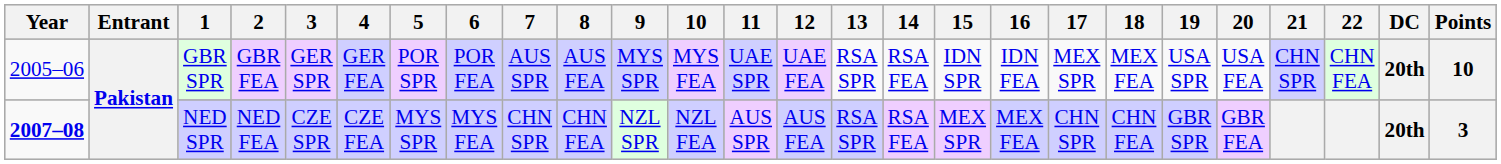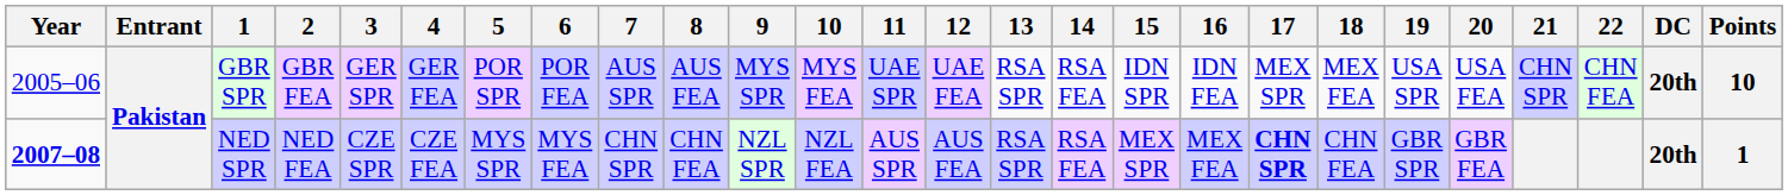NED SPR | 17: normal -> bold
NED SPR | Points: 3 -> 1
